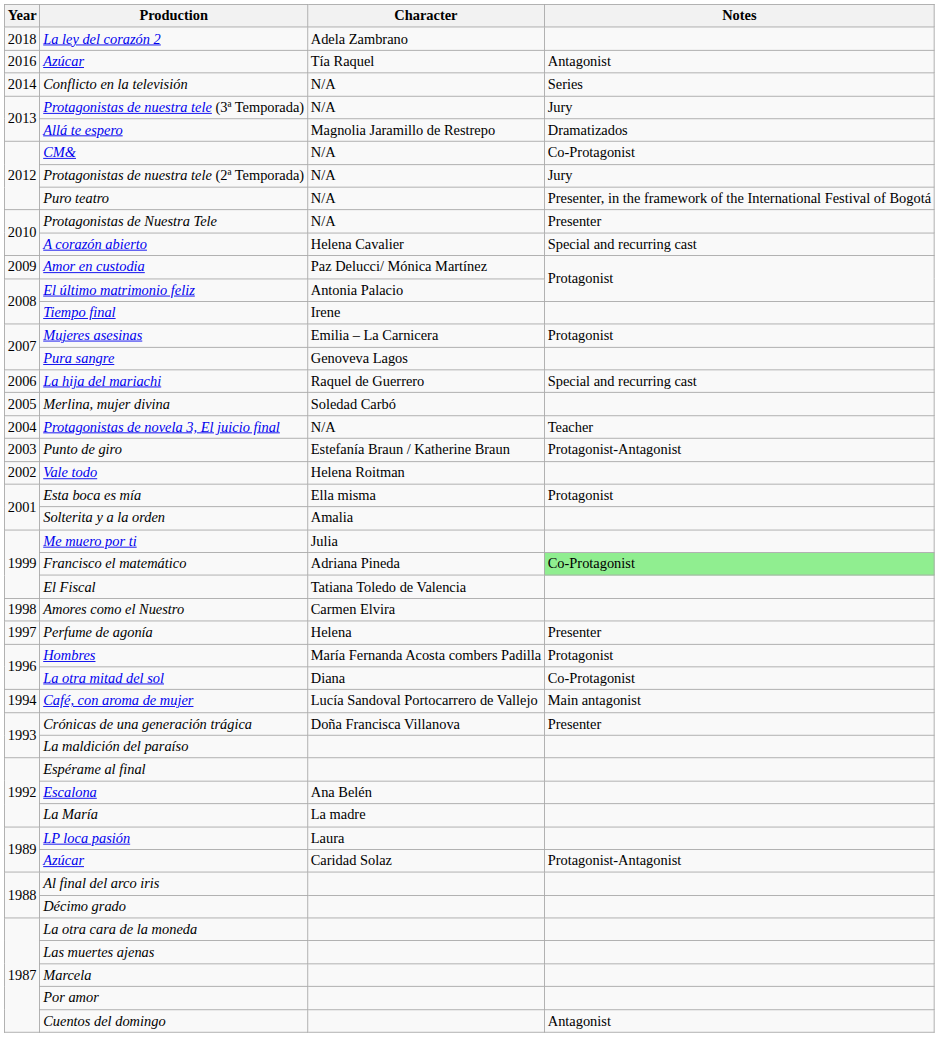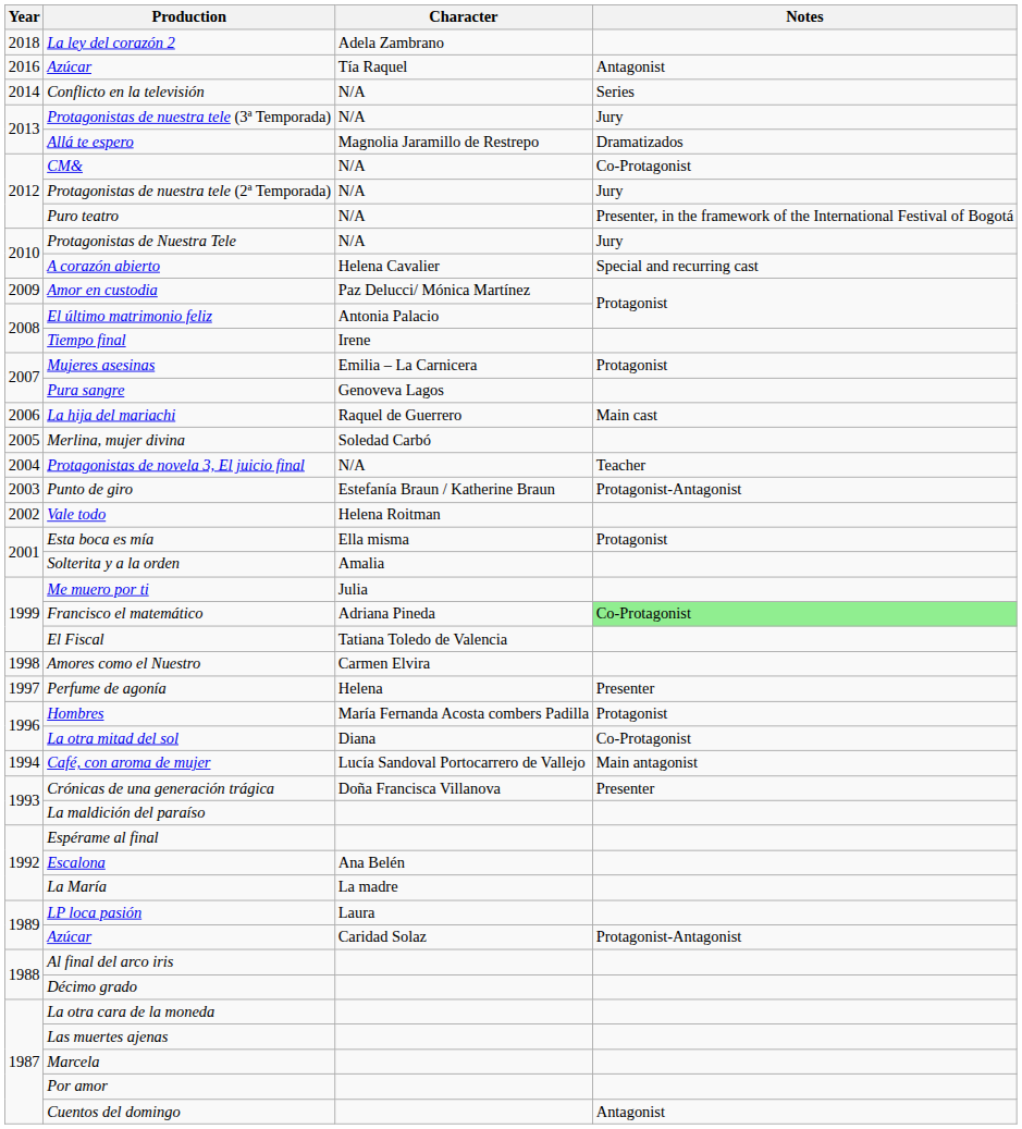Protagonistas de Nuestra Tele | Notes: Presenter -> Jury
La hija del mariachi | Notes: Special and recurring cast -> Main cast
